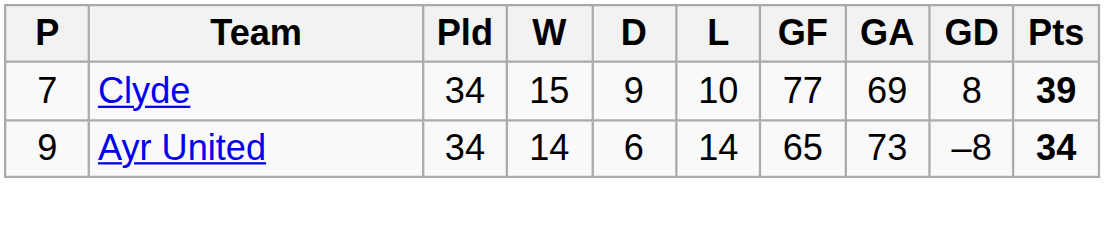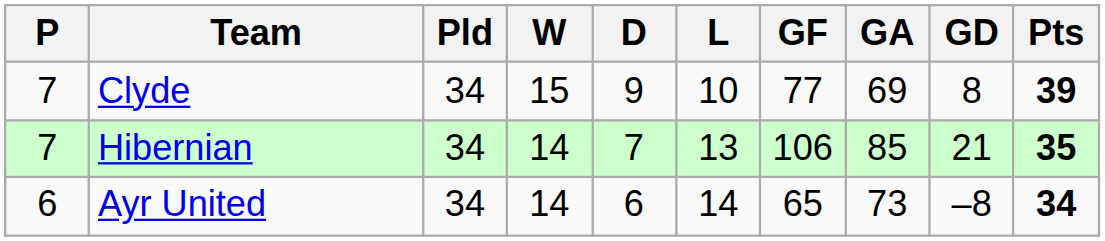+ row: 7 | Hibernian | 34 | 14 | 7 | 13 | 106 | 85 | 21 | 35
Ayr United | P: 9 -> 6
